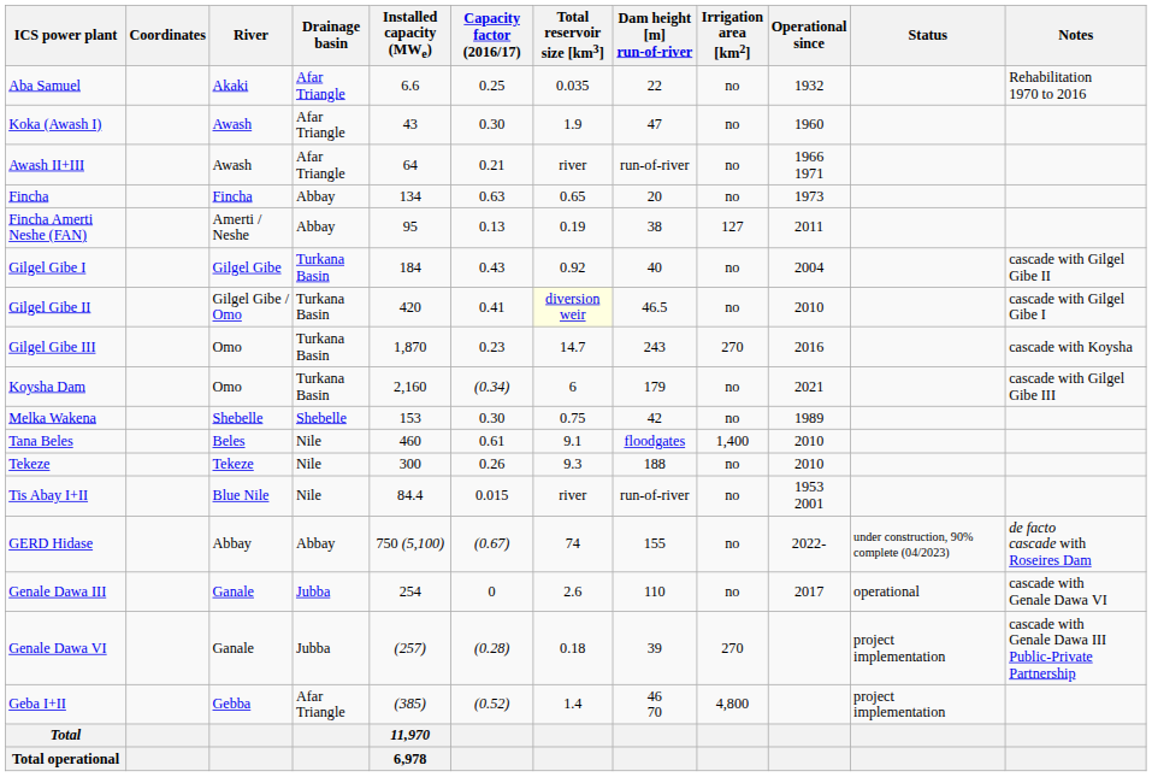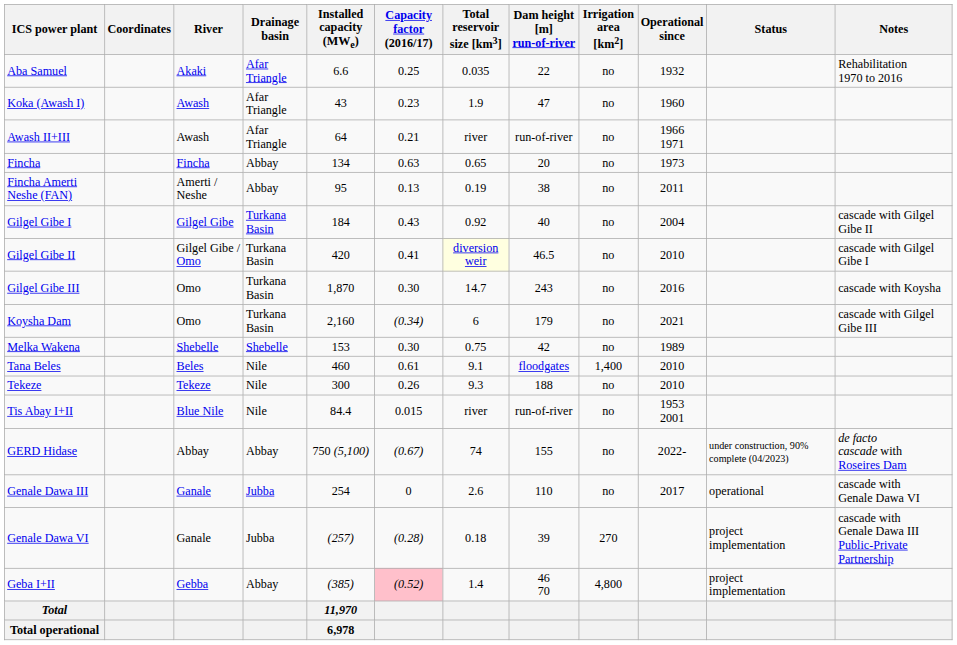Koka (Awash I) | Capacity factor (2016/17): 0.30 -> 0.23
Fincha Amerti Neshe (FAN) | Irrigation area [km2]: 127 -> no
Gilgel Gibe III | Capacity factor (2016/17): 0.23 -> 0.30
Gilgel Gibe III | Irrigation area [km2]: 270 -> no
Geba I+II | Drainage basin: Afar Triangle -> Abbay
Geba I+II | Capacity factor (2016/17): no background -> pink background
